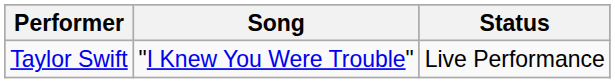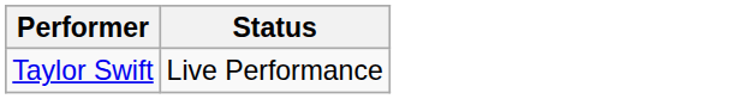- column: Song | "I Knew You Were Trouble"
